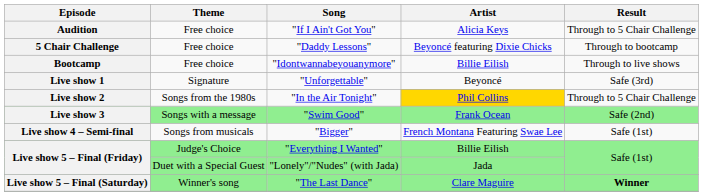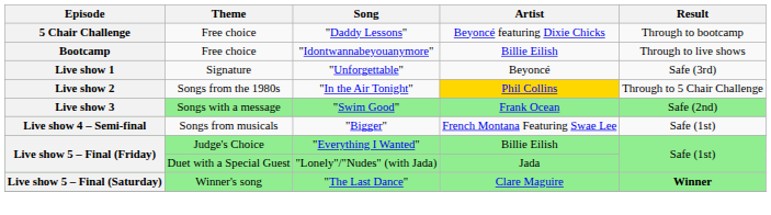- row: Audition | Free choice | "If I Ain't Got You" | Alicia Keys | Through to 5 Chair Challenge
